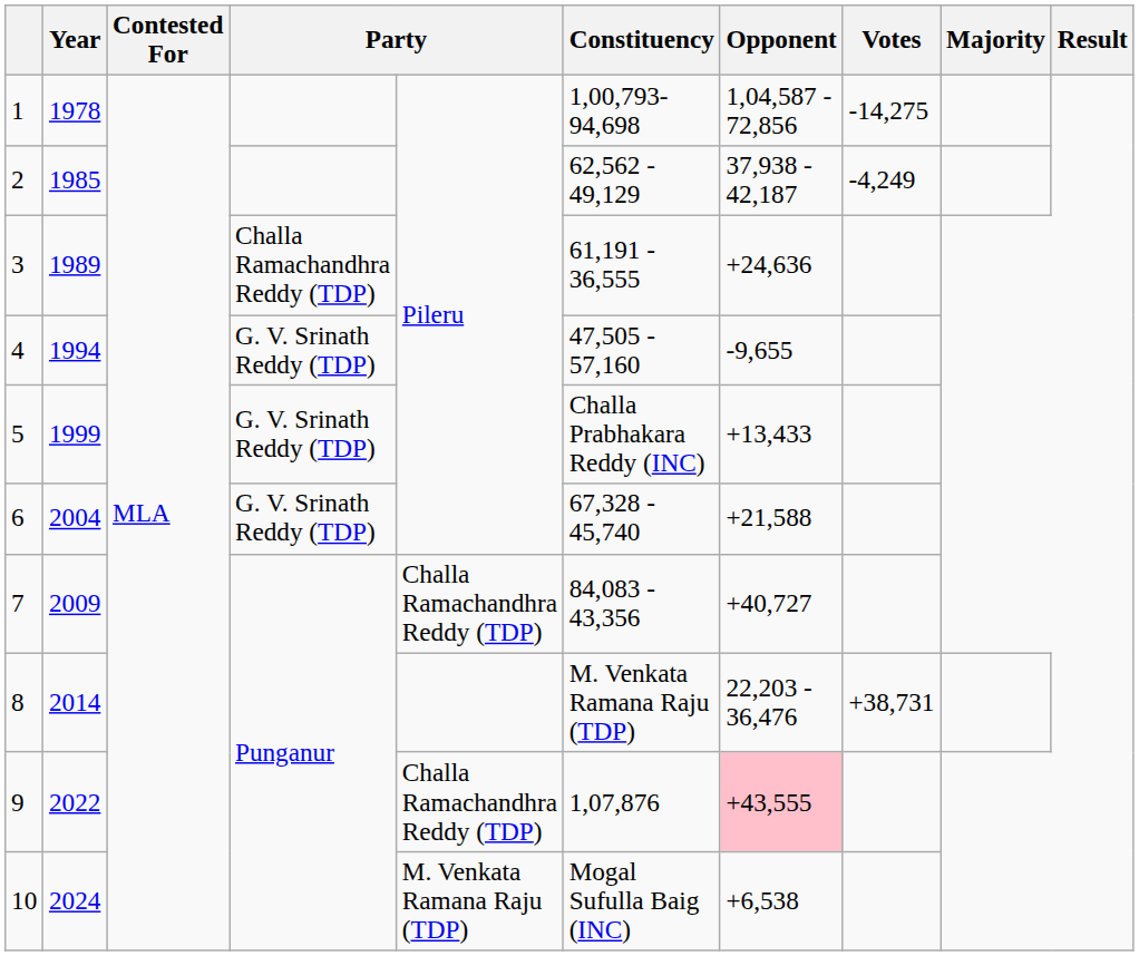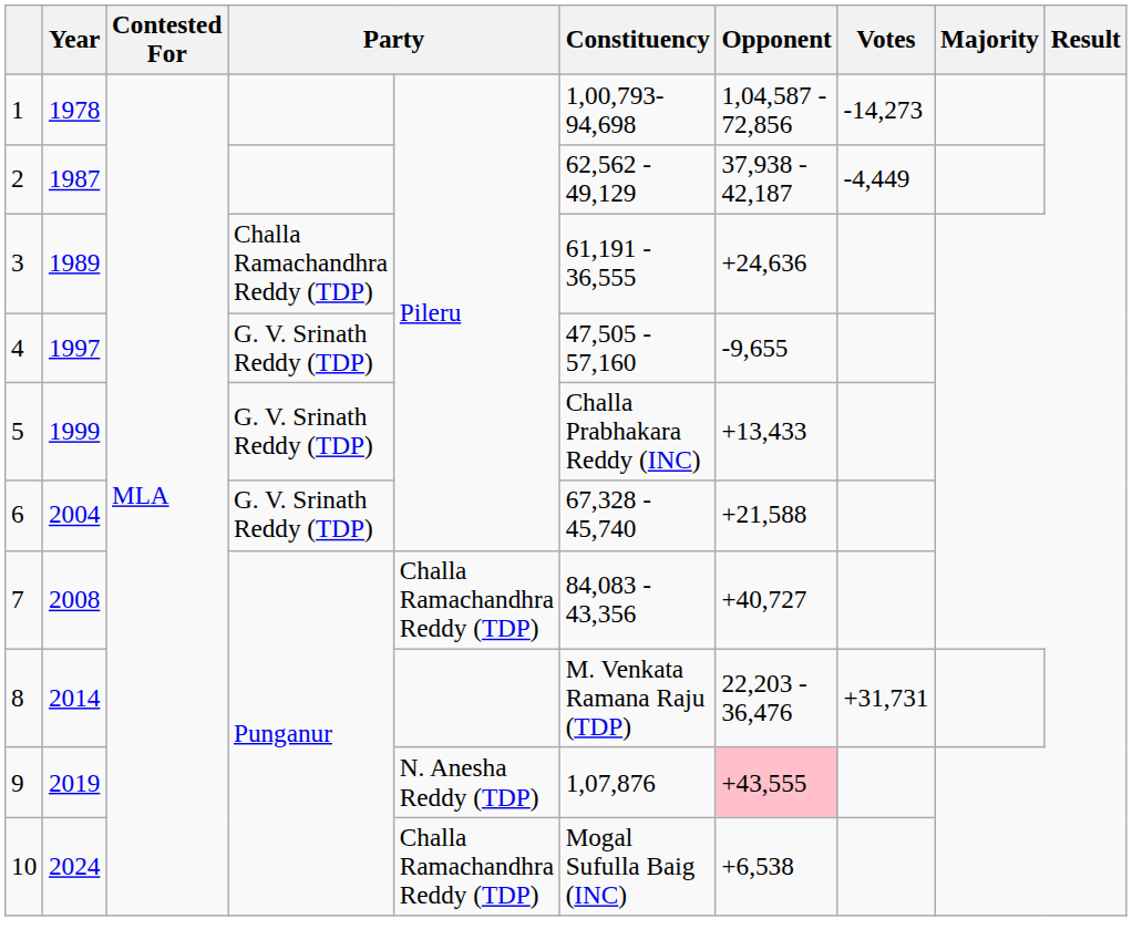1 | Votes: -14,275 -> -14,273
2 | Year: 1985 -> 1987
2 | Votes: -4,249 -> -4,449
4 | Year: 1994 -> 1997
7 | Year: 2009 -> 2008
8 | Votes: +38,731 -> +31,731
9 | Year: 2022 -> 2019
9 | column 5: Challa Ramachandhra Reddy (TDP) -> N. Anesha Reddy (TDP)
10 | column 5: M. Venkata Ramana Raju (TDP) -> Challa Ramachandhra Reddy (TDP)
